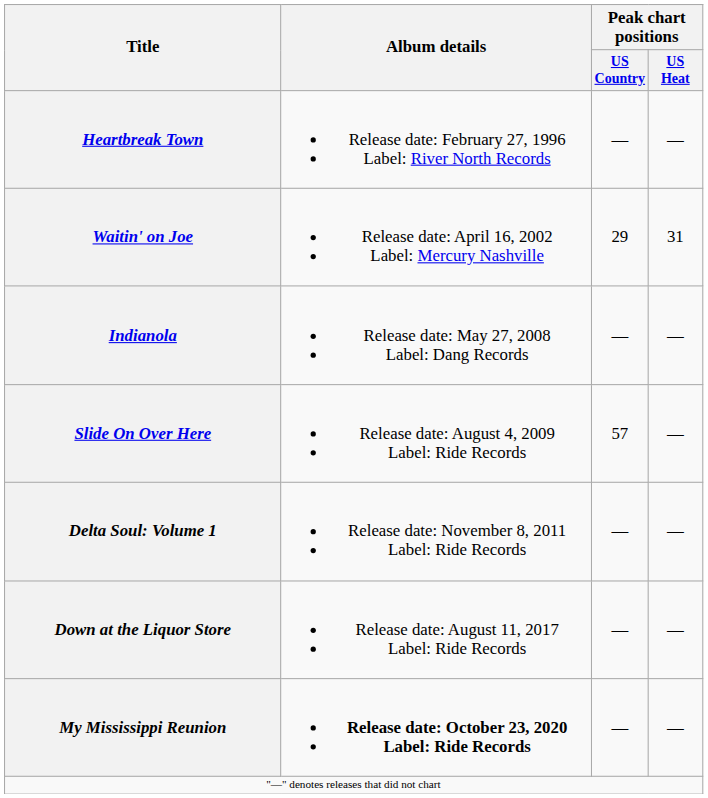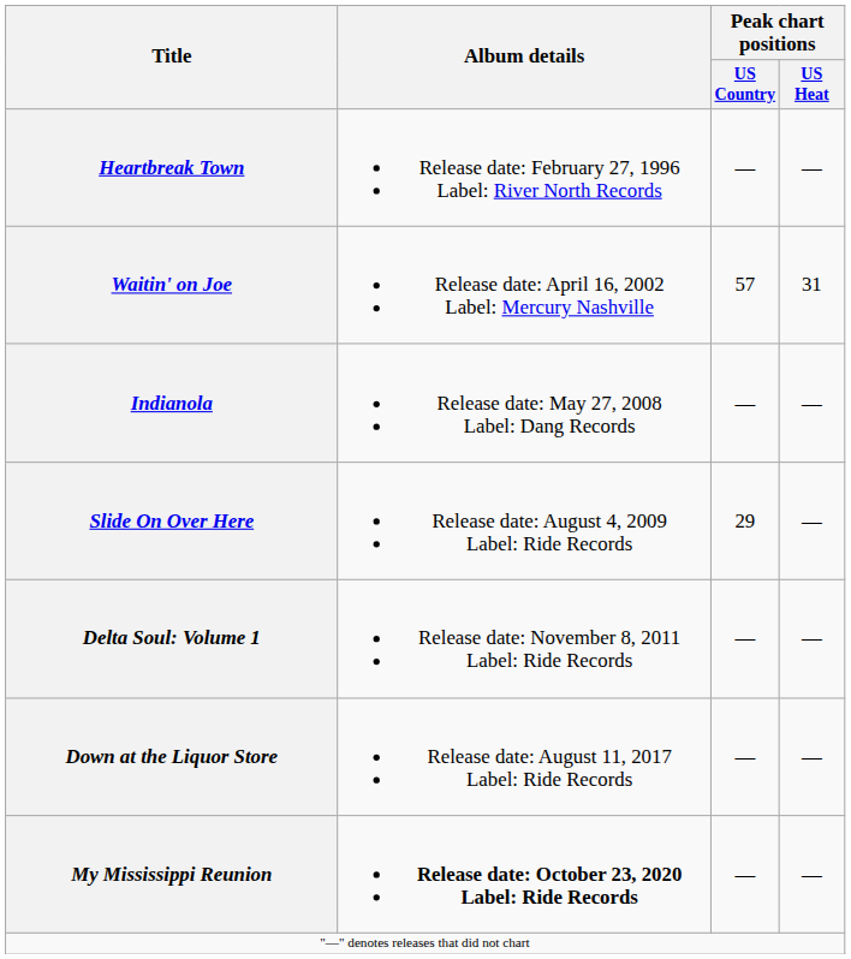Waitin' on Joe | Peak chart positions / US Country: 29 -> 57
Slide On Over Here | Peak chart positions / US Country: 57 -> 29
